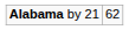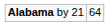Alabama by 21 | column 2: 62 -> 64
